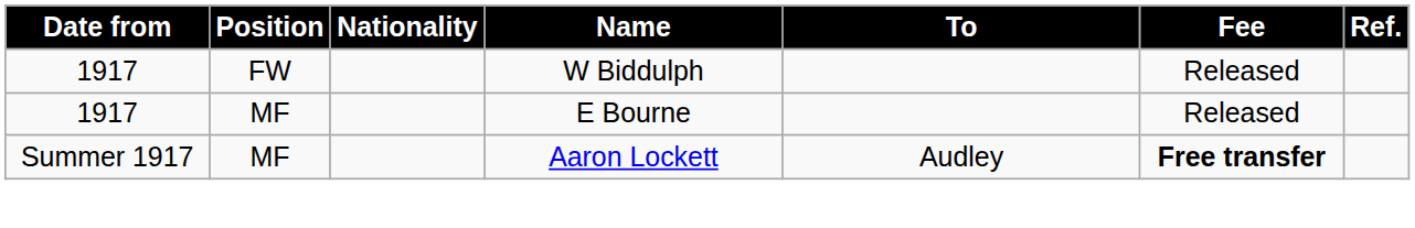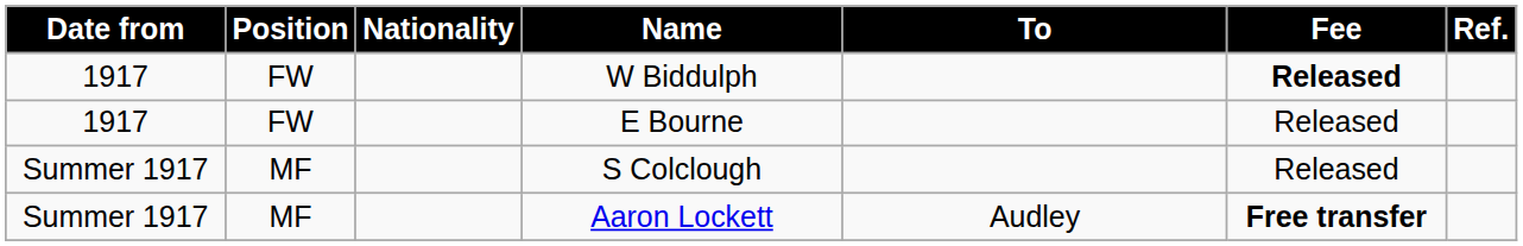W Biddulph | Fee: normal -> bold
E Bourne | Position: MF -> FW
+ row: Summer 1917 | MF | S Colclough | Released
